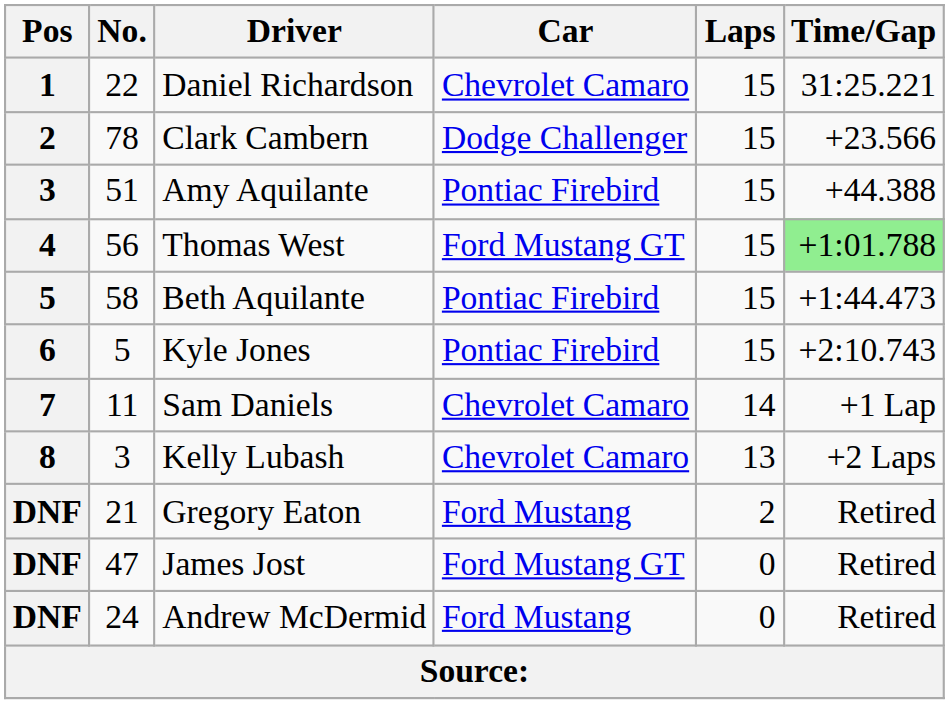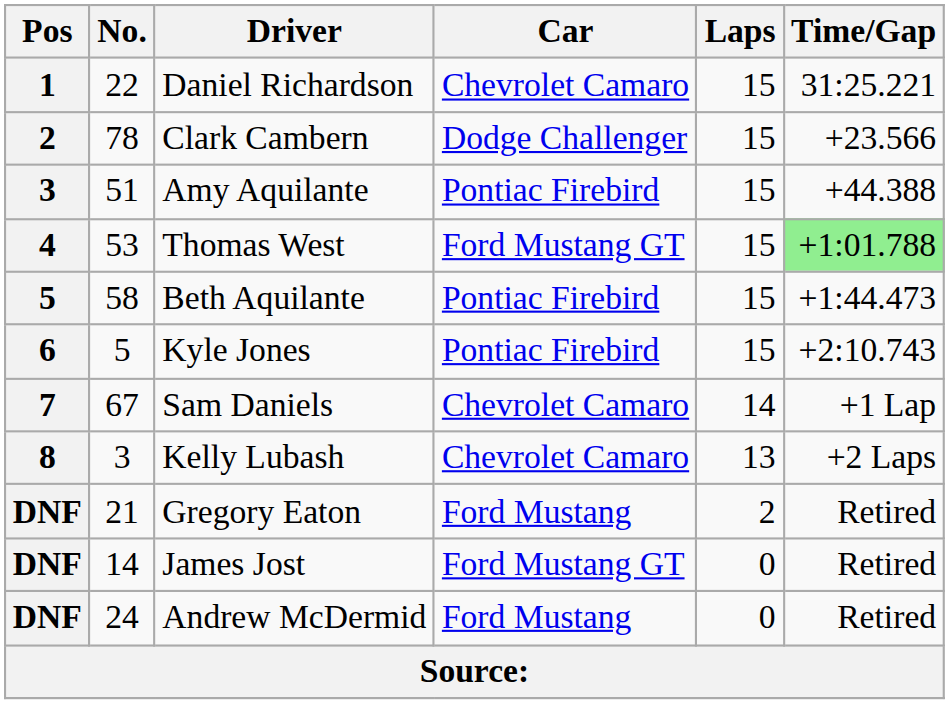Thomas West | No.: 56 -> 53
Sam Daniels | No.: 11 -> 67
James Jost | No.: 47 -> 14
